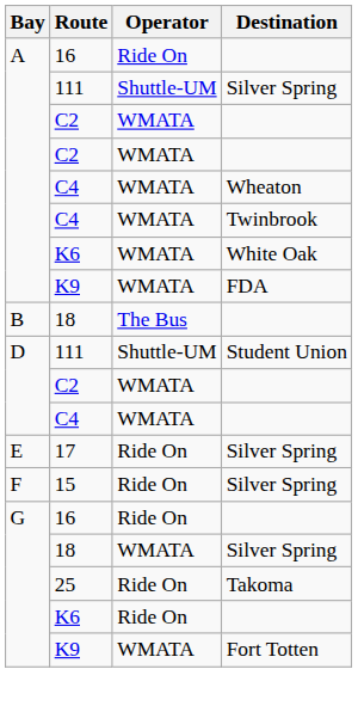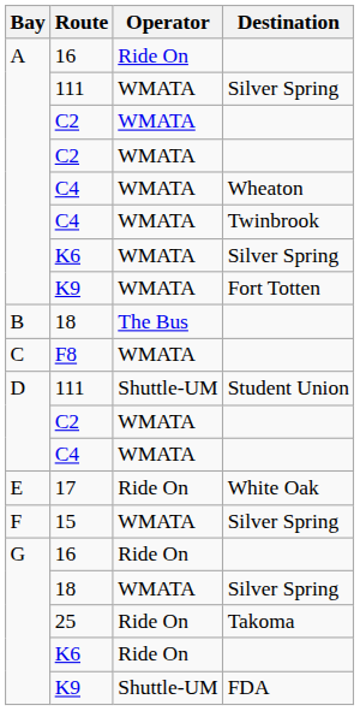A / 111 | Operator: Shuttle-UM -> WMATA
A / K6 | Destination: White Oak -> Silver Spring
A / K9 | Destination: FDA -> Fort Totten
+ row: C | F8 | WMATA
17 | Destination: Silver Spring -> White Oak
15 | Operator: Ride On -> WMATA
G / K9 | Operator: WMATA -> Shuttle-UM
G / K9 | Destination: Fort Totten -> FDA
